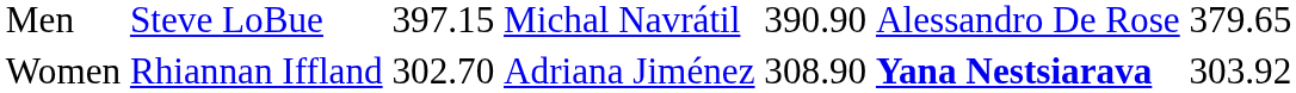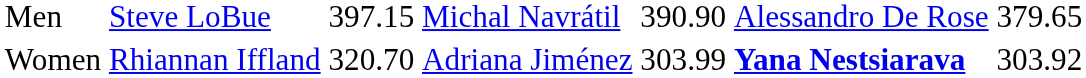Women | column 3: 302.70 -> 320.70
Women | column 5: 308.90 -> 303.99
